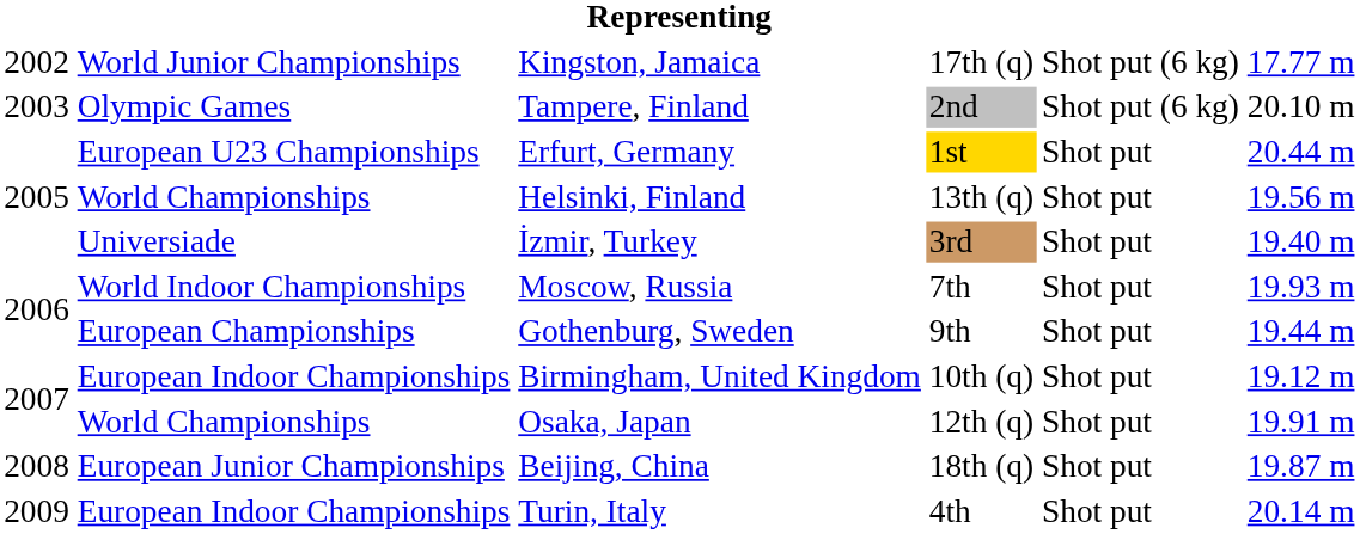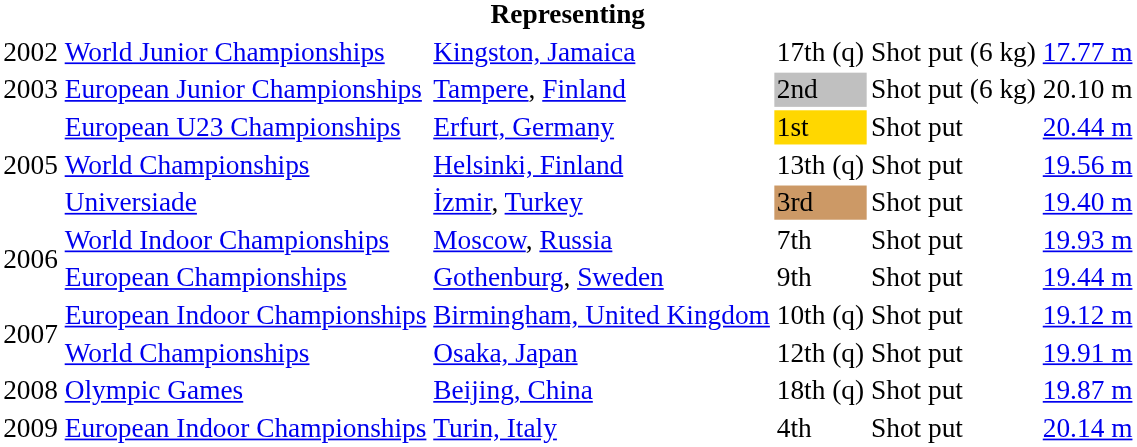Tampere, Finland | column 2: Olympic Games -> European Junior Championships
Beijing, China | column 2: European Junior Championships -> Olympic Games
